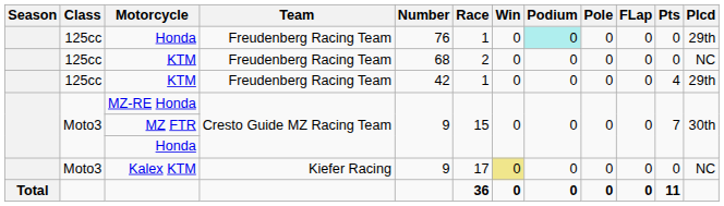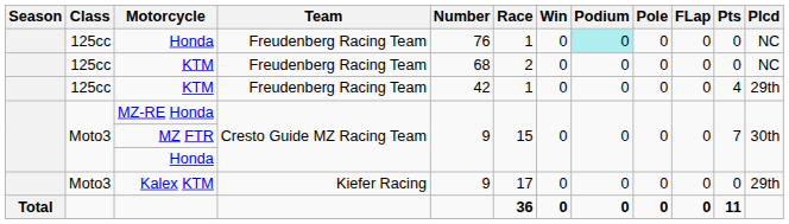Honda / Freudenberg Racing Team | Plcd: 29th -> NC
Kalex KTM | Win: khaki background -> no background
Kalex KTM | Plcd: NC -> 29th
